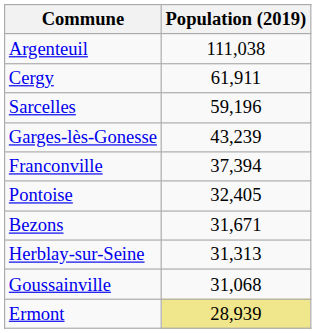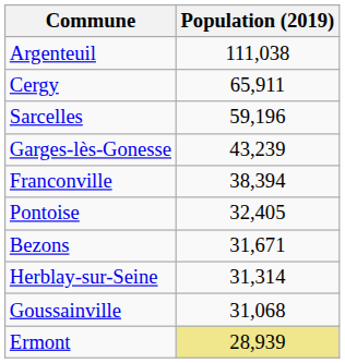Cergy | Population (2019): 61,911 -> 65,911
Franconville | Population (2019): 37,394 -> 38,394
Herblay-sur-Seine | Population (2019): 31,313 -> 31,314
